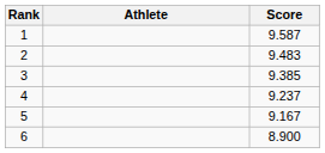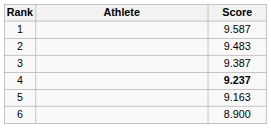3 | Score: 9.385 -> 9.387
4 | Score: normal -> bold
5 | Score: 9.167 -> 9.163
